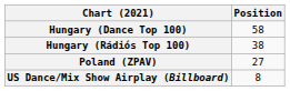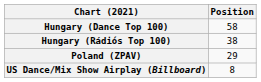Poland (ZPAV) | Position: 27 -> 29
